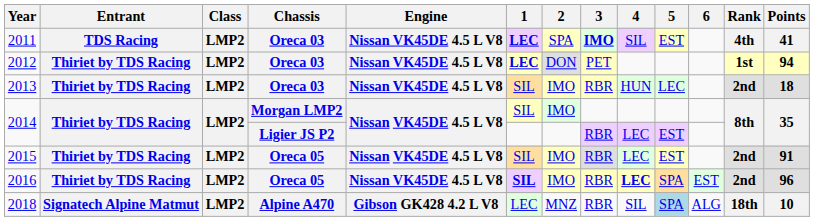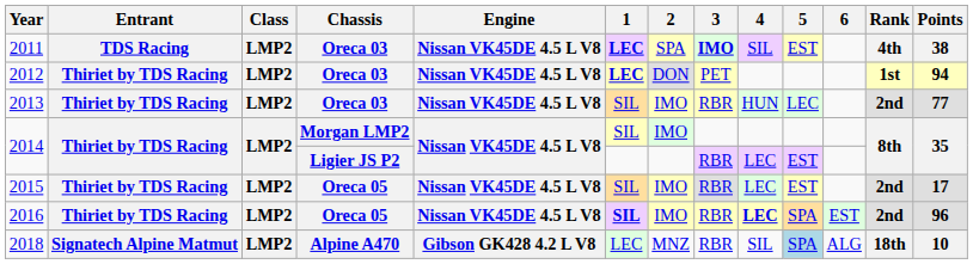2011 | Points: 41 -> 38
2013 | Points: 18 -> 77
2015 | Points: 91 -> 17
